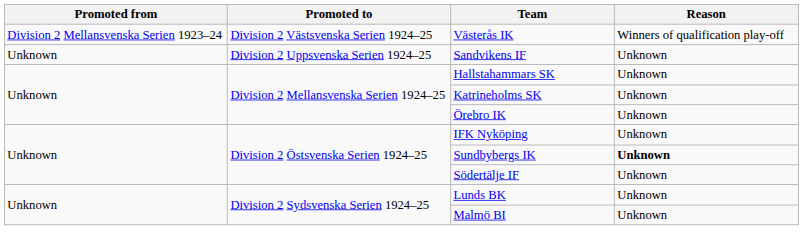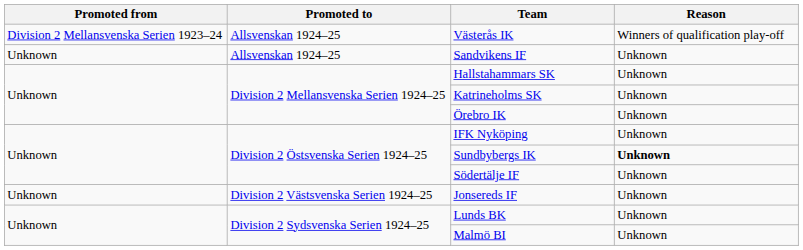Västerås IK | Promoted to: Division 2 Västsvenska Serien 1924–25 -> Allsvenskan 1924–25
Sandvikens IF | Promoted to: Division 2 Uppsvenska Serien 1924–25 -> Allsvenskan 1924–25
+ row: Unknown | Division 2 Västsvenska Serien 1924–25 | Jonsereds IF | Unknown
